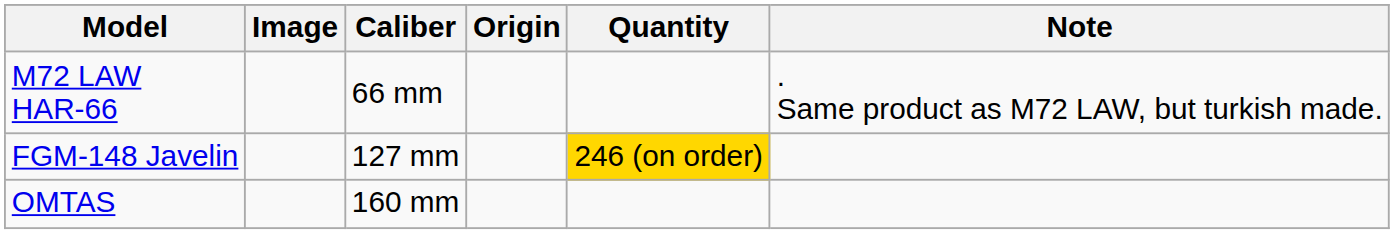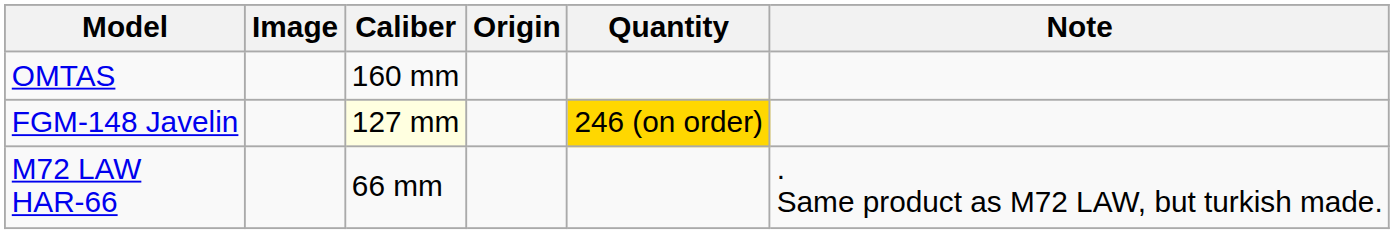rows swapped: M72 LAW HAR-66 <-> OMTAS
FGM-148 Javelin | Caliber: no background -> lightyellow background
